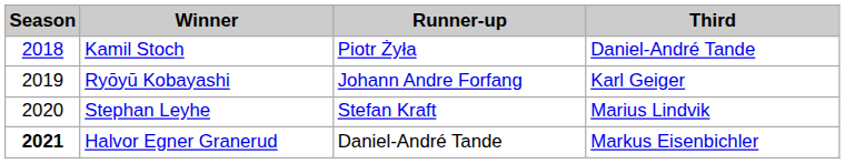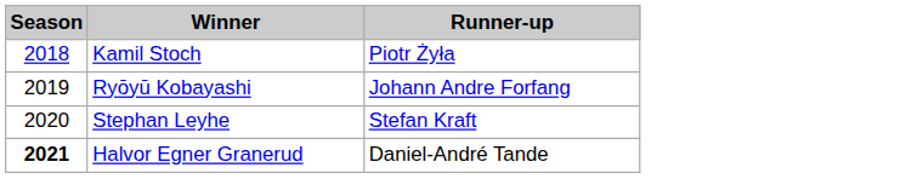- column: Third | Daniel-André Tande | Karl Geiger | Marius Lindvik | Markus Eisenbichler
